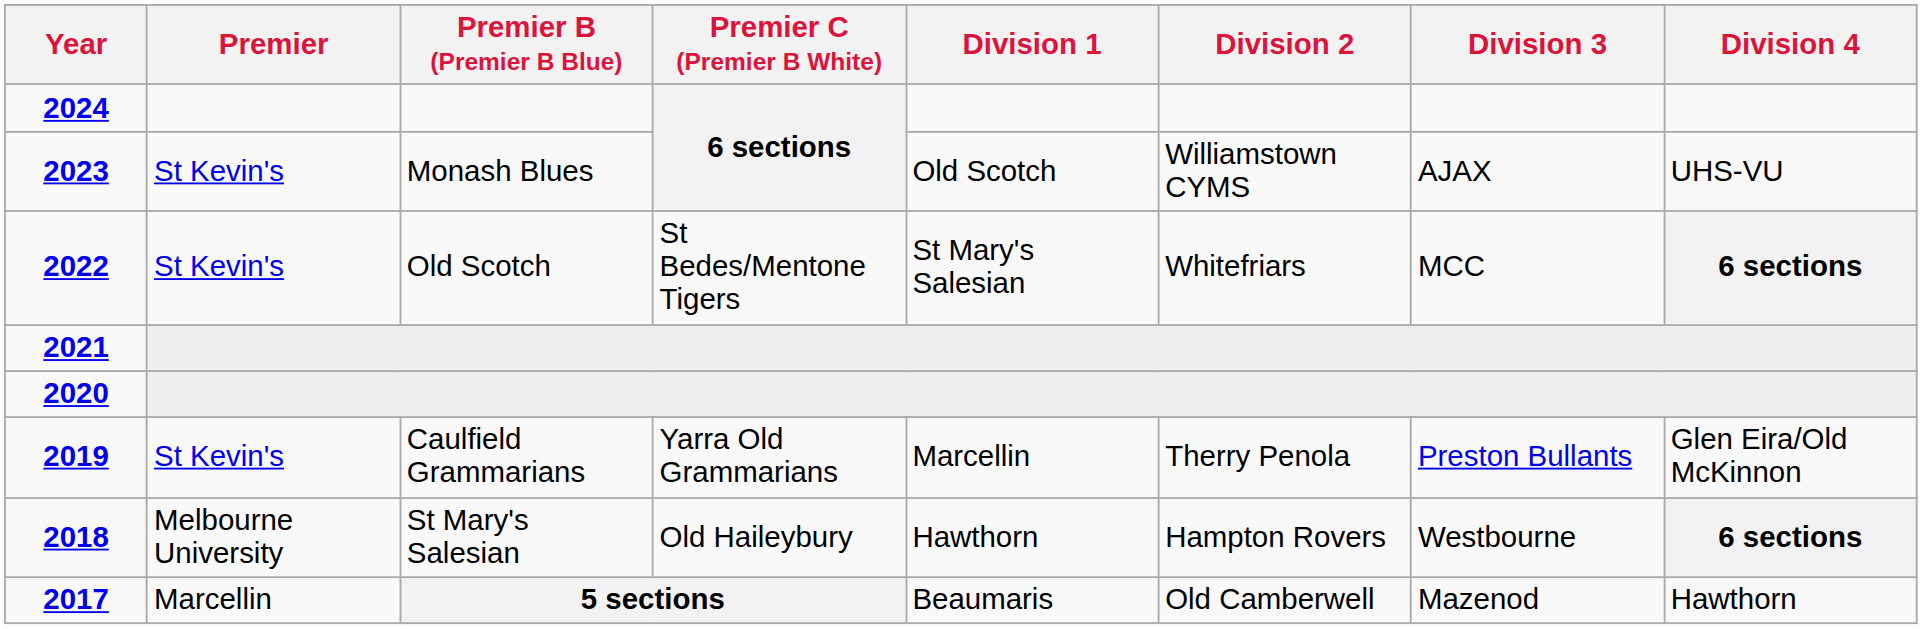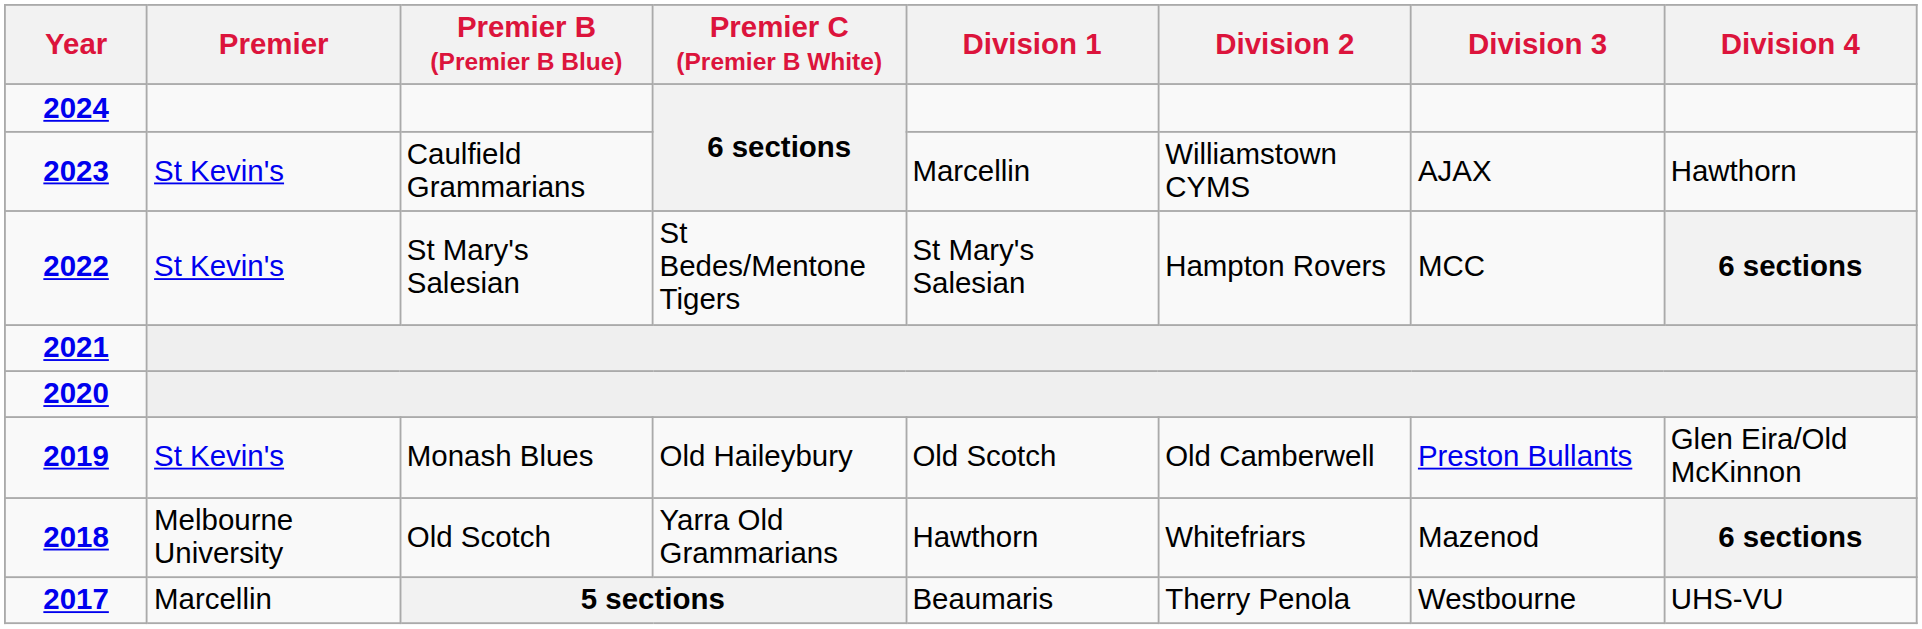2023 | Premier B (Premier B Blue): Monash Blues -> Caulfield Grammarians
2023 | Division 1: Old Scotch -> Marcellin
2023 | Division 4: UHS-VU -> Hawthorn
2022 | Premier B (Premier B Blue): Old Scotch -> St Mary's Salesian
2022 | Division 2: Whitefriars -> Hampton Rovers
2019 | Premier B (Premier B Blue): Caulfield Grammarians -> Monash Blues
2019 | Premier C (Premier B White): Yarra Old Grammarians -> Old Haileybury
2019 | Division 1: Marcellin -> Old Scotch
2019 | Division 2: Therry Penola -> Old Camberwell
2018 | Premier B (Premier B Blue): St Mary's Salesian -> Old Scotch
2018 | Premier C (Premier B White): Old Haileybury -> Yarra Old Grammarians
2018 | Division 2: Hampton Rovers -> Whitefriars
2018 | Division 3: Westbourne -> Mazenod
2017 | Division 2: Old Camberwell -> Therry Penola
2017 | Division 3: Mazenod -> Westbourne
2017 | Division 4: Hawthorn -> UHS-VU
